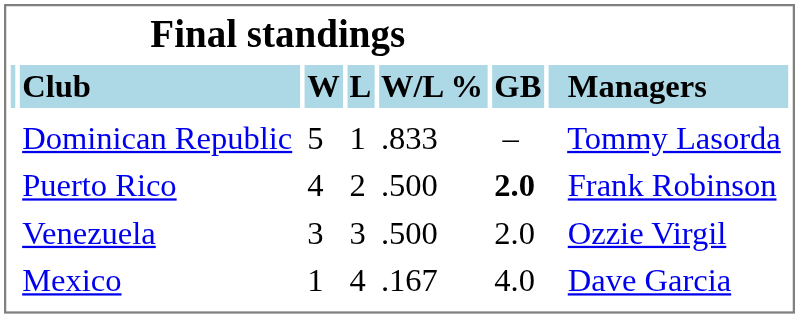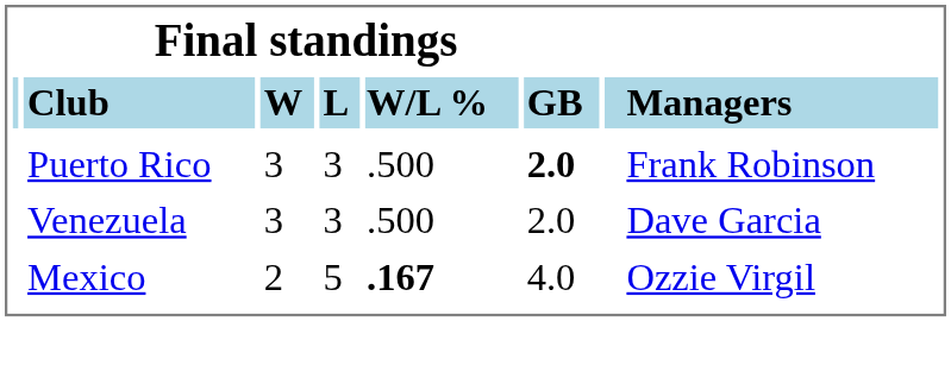- row: Dominican Republic | 5 | 1 | .833 | – | Tommy Lasorda
Puerto Rico | column 3: 4 -> 3
Puerto Rico | column 4: 2 -> 3
Venezuela | column 7: Ozzie Virgil -> Dave Garcia
Mexico | column 3: 1 -> 2
Mexico | column 4: 4 -> 5
Mexico | column 5: normal -> bold
Mexico | column 7: Dave Garcia -> Ozzie Virgil
